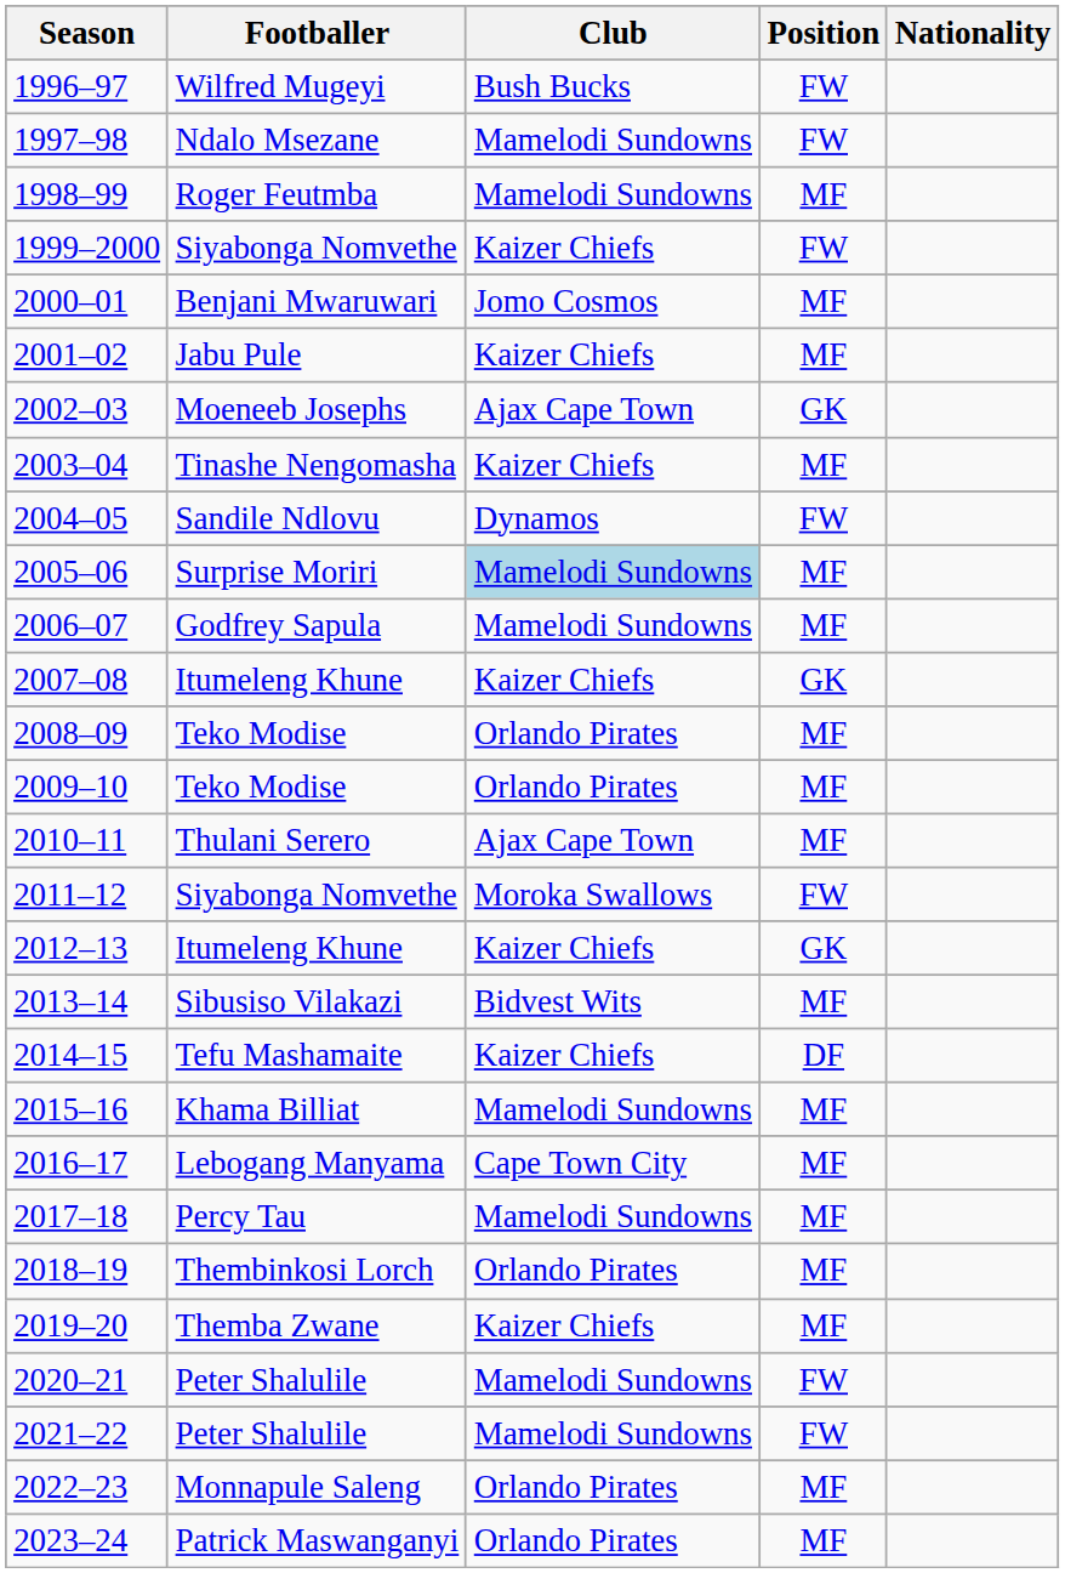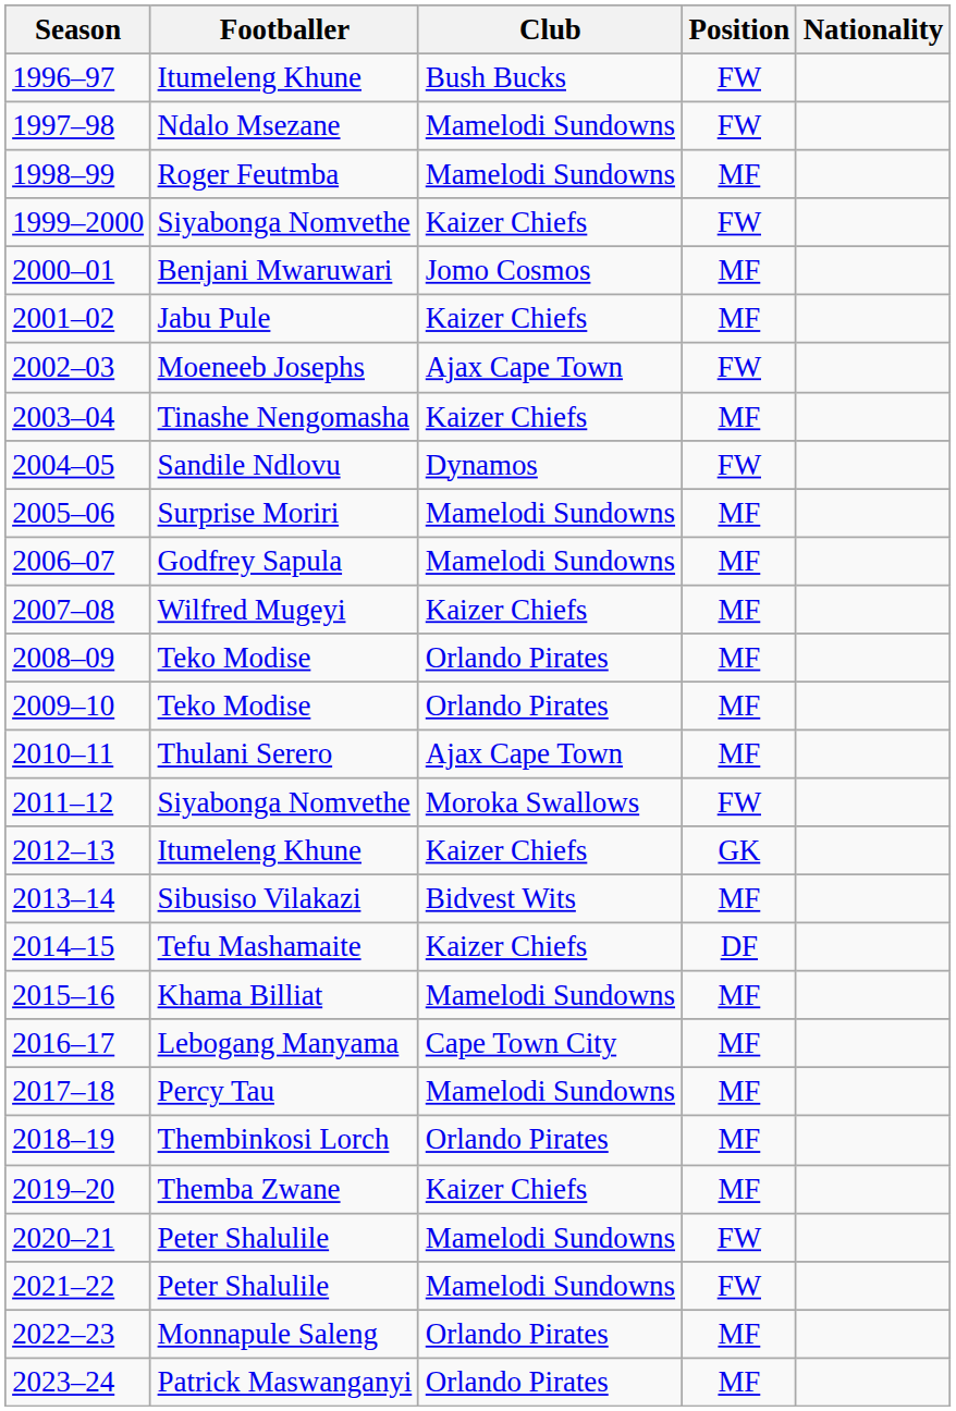1996–97 | Footballer: Wilfred Mugeyi -> Itumeleng Khune
2002–03 | Position: GK -> FW
2005–06 | Club: lightblue background -> no background
2007–08 | Footballer: Itumeleng Khune -> Wilfred Mugeyi
2007–08 | Position: GK -> MF
